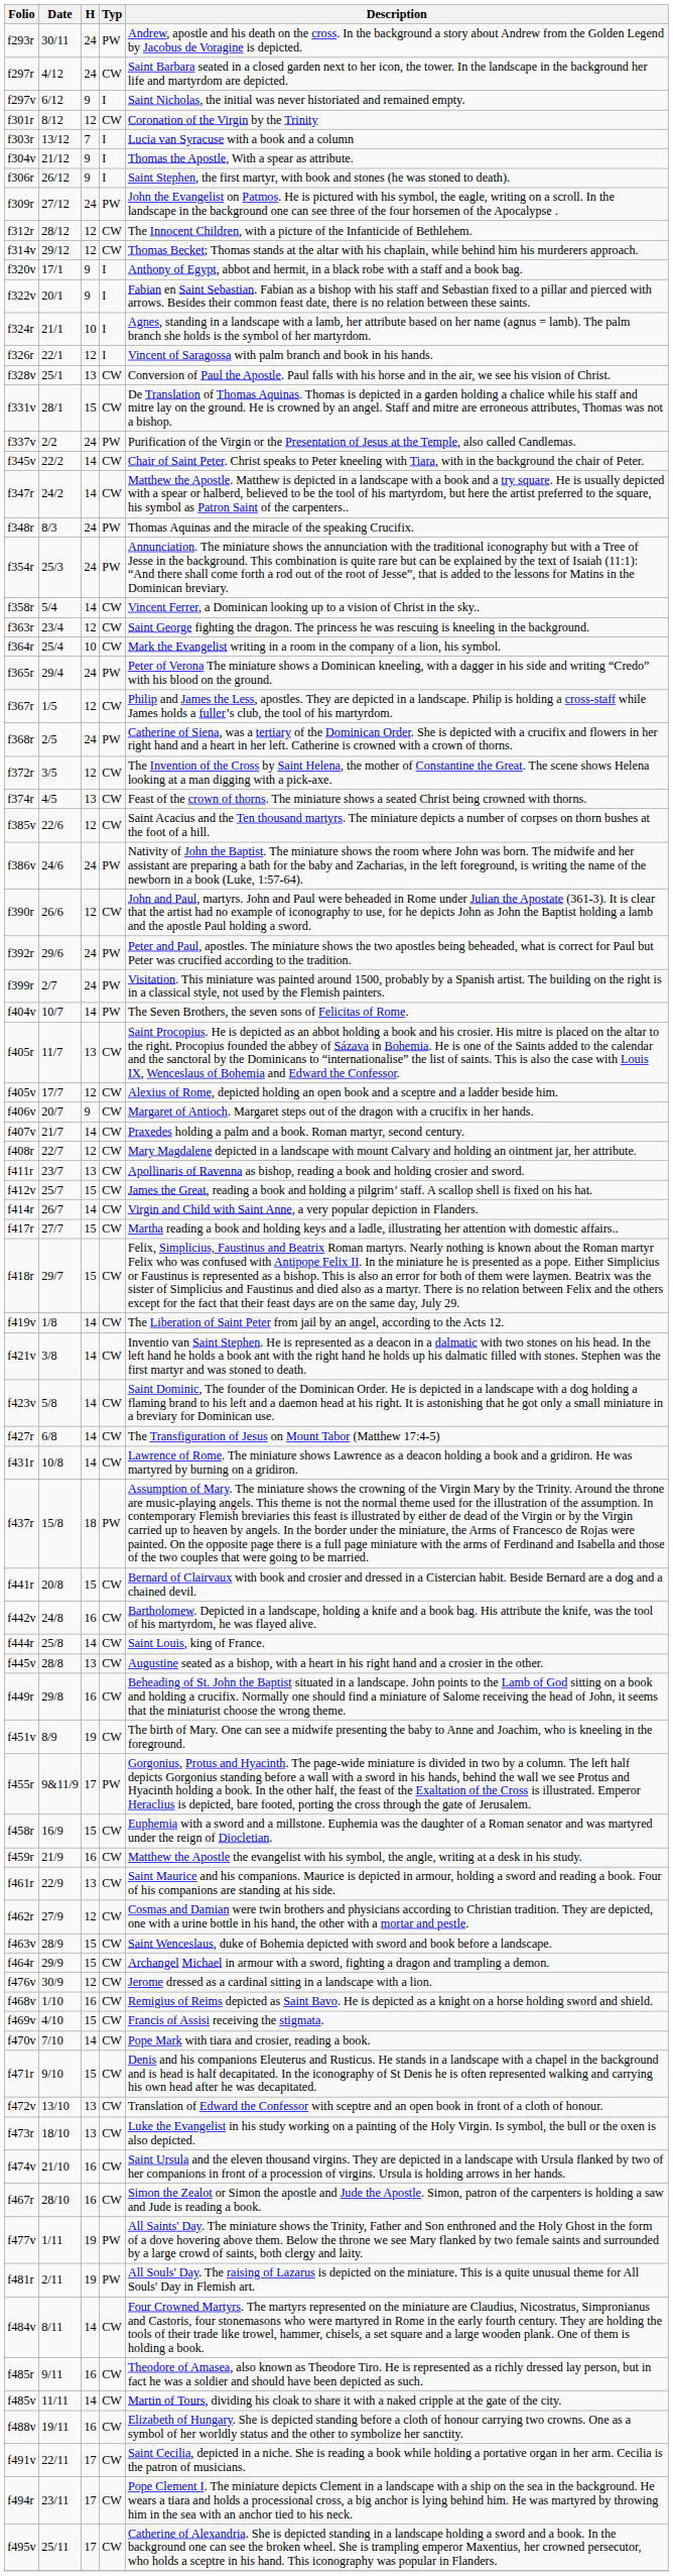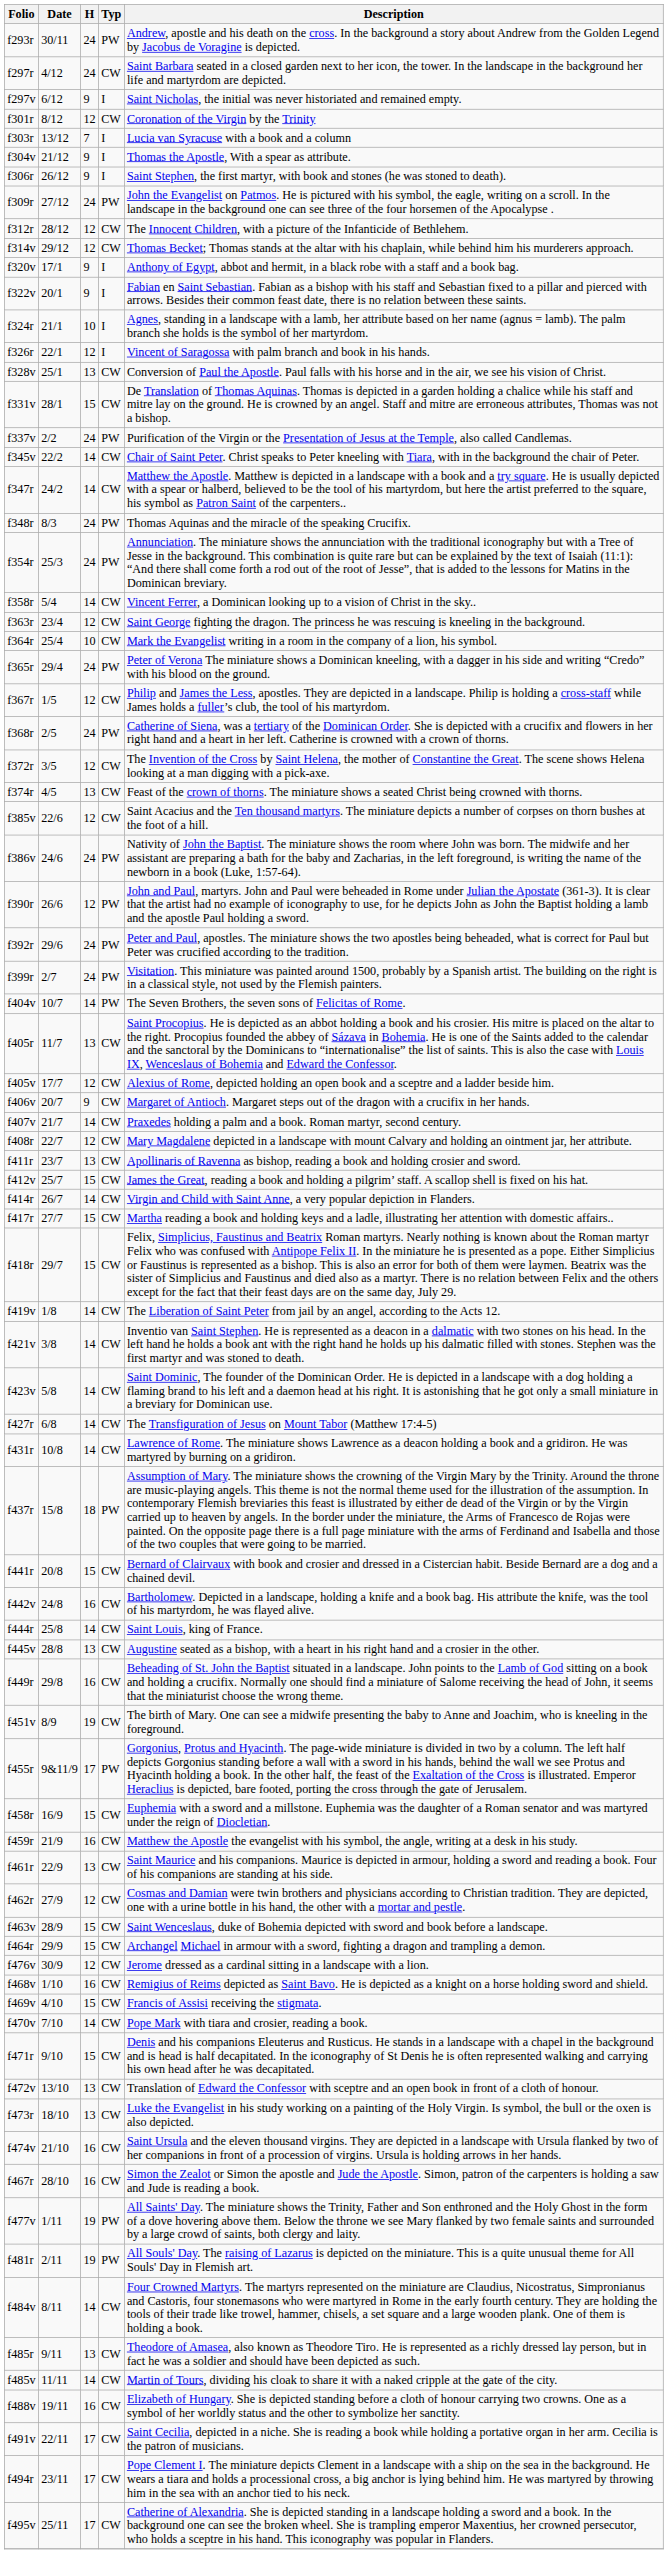f390r | Typ: CW -> PW
f485r | H: 16 -> 13
